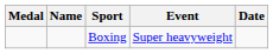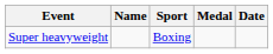columns swapped: Medal <-> Event
